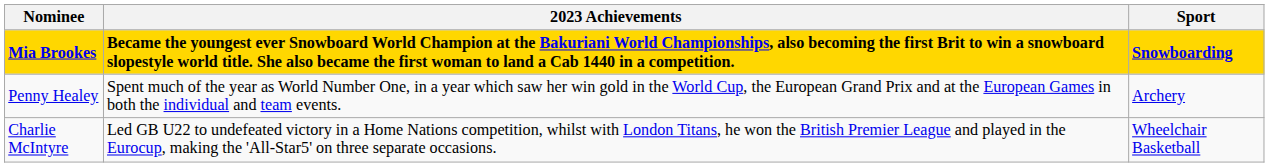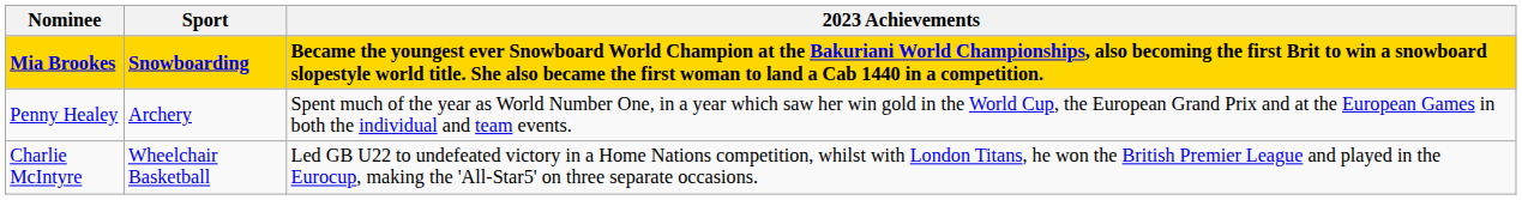columns swapped: Sport <-> 2023 Achievements
